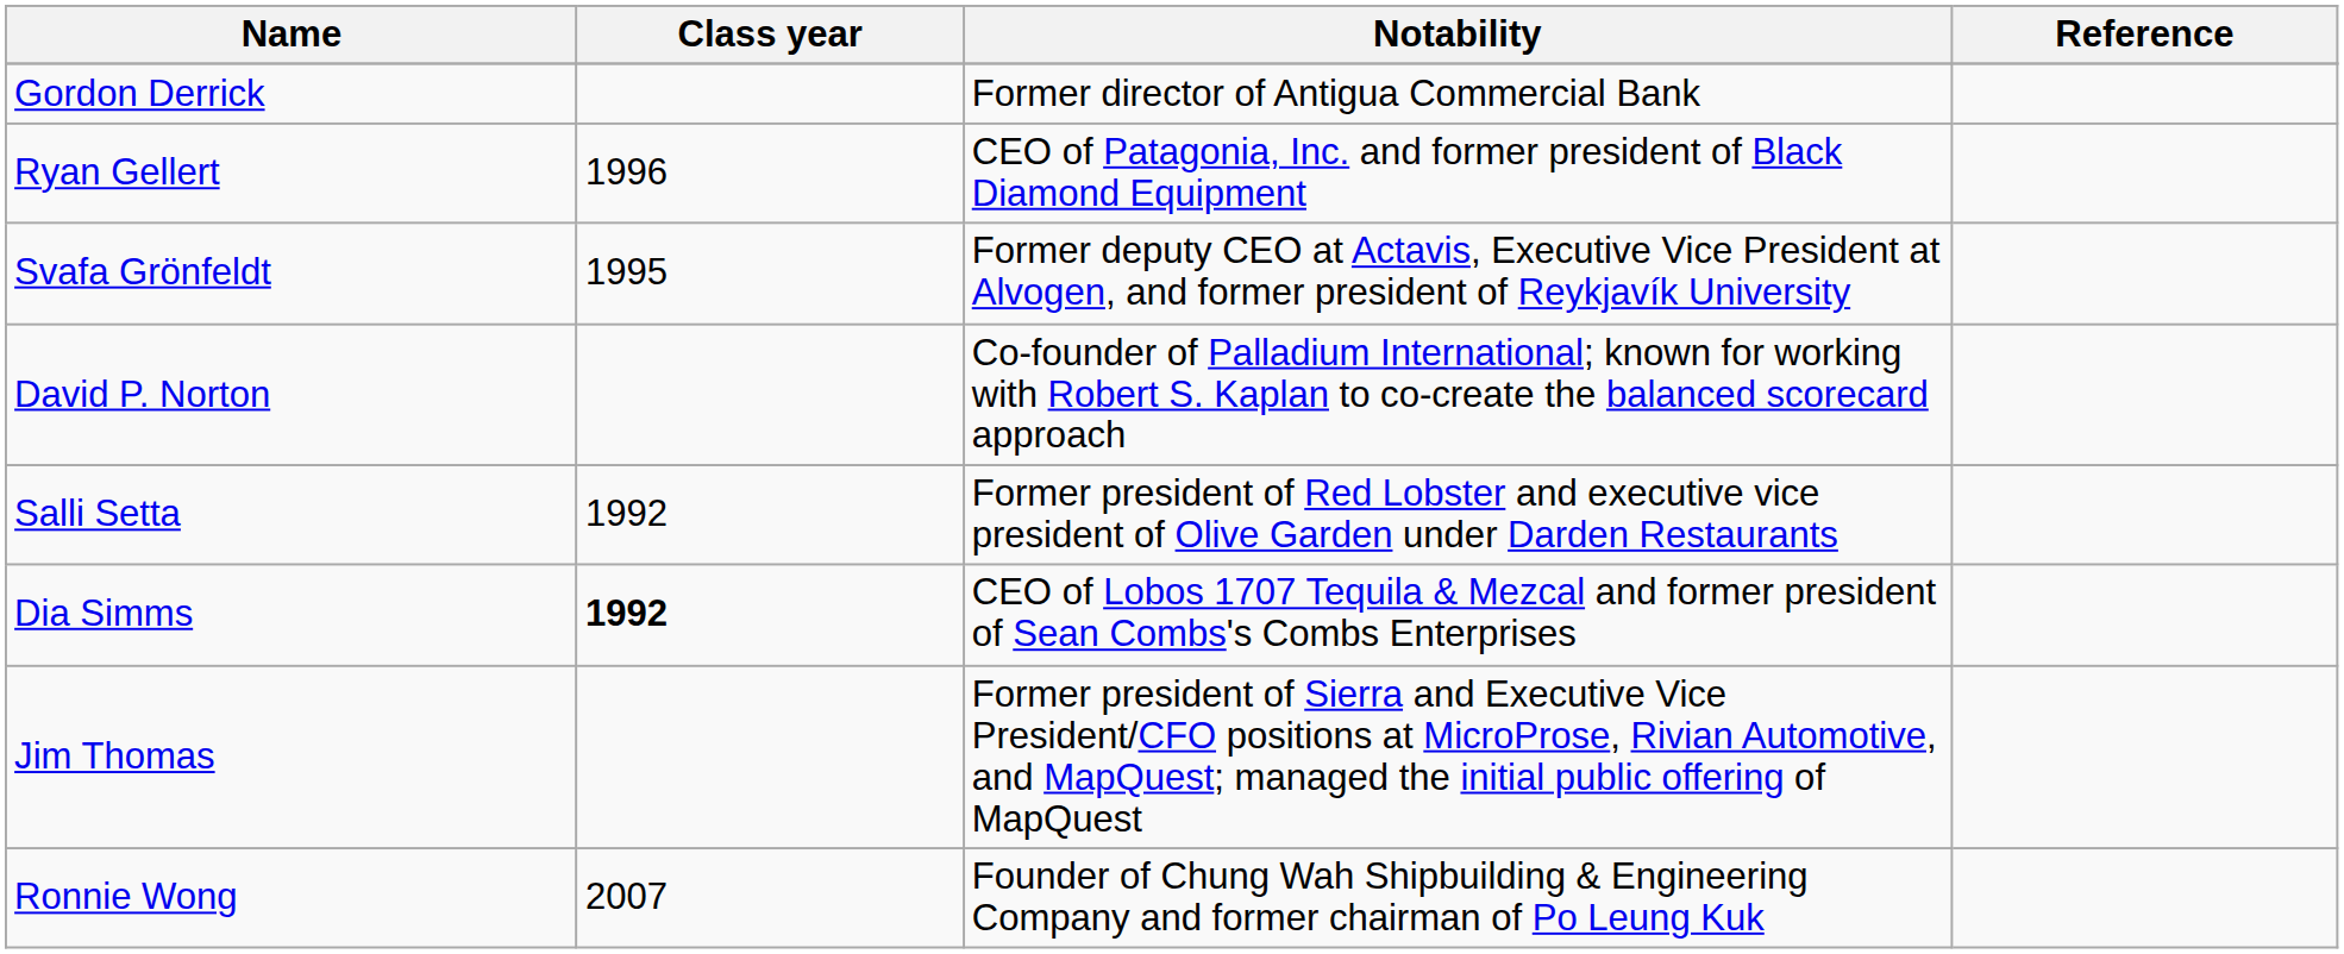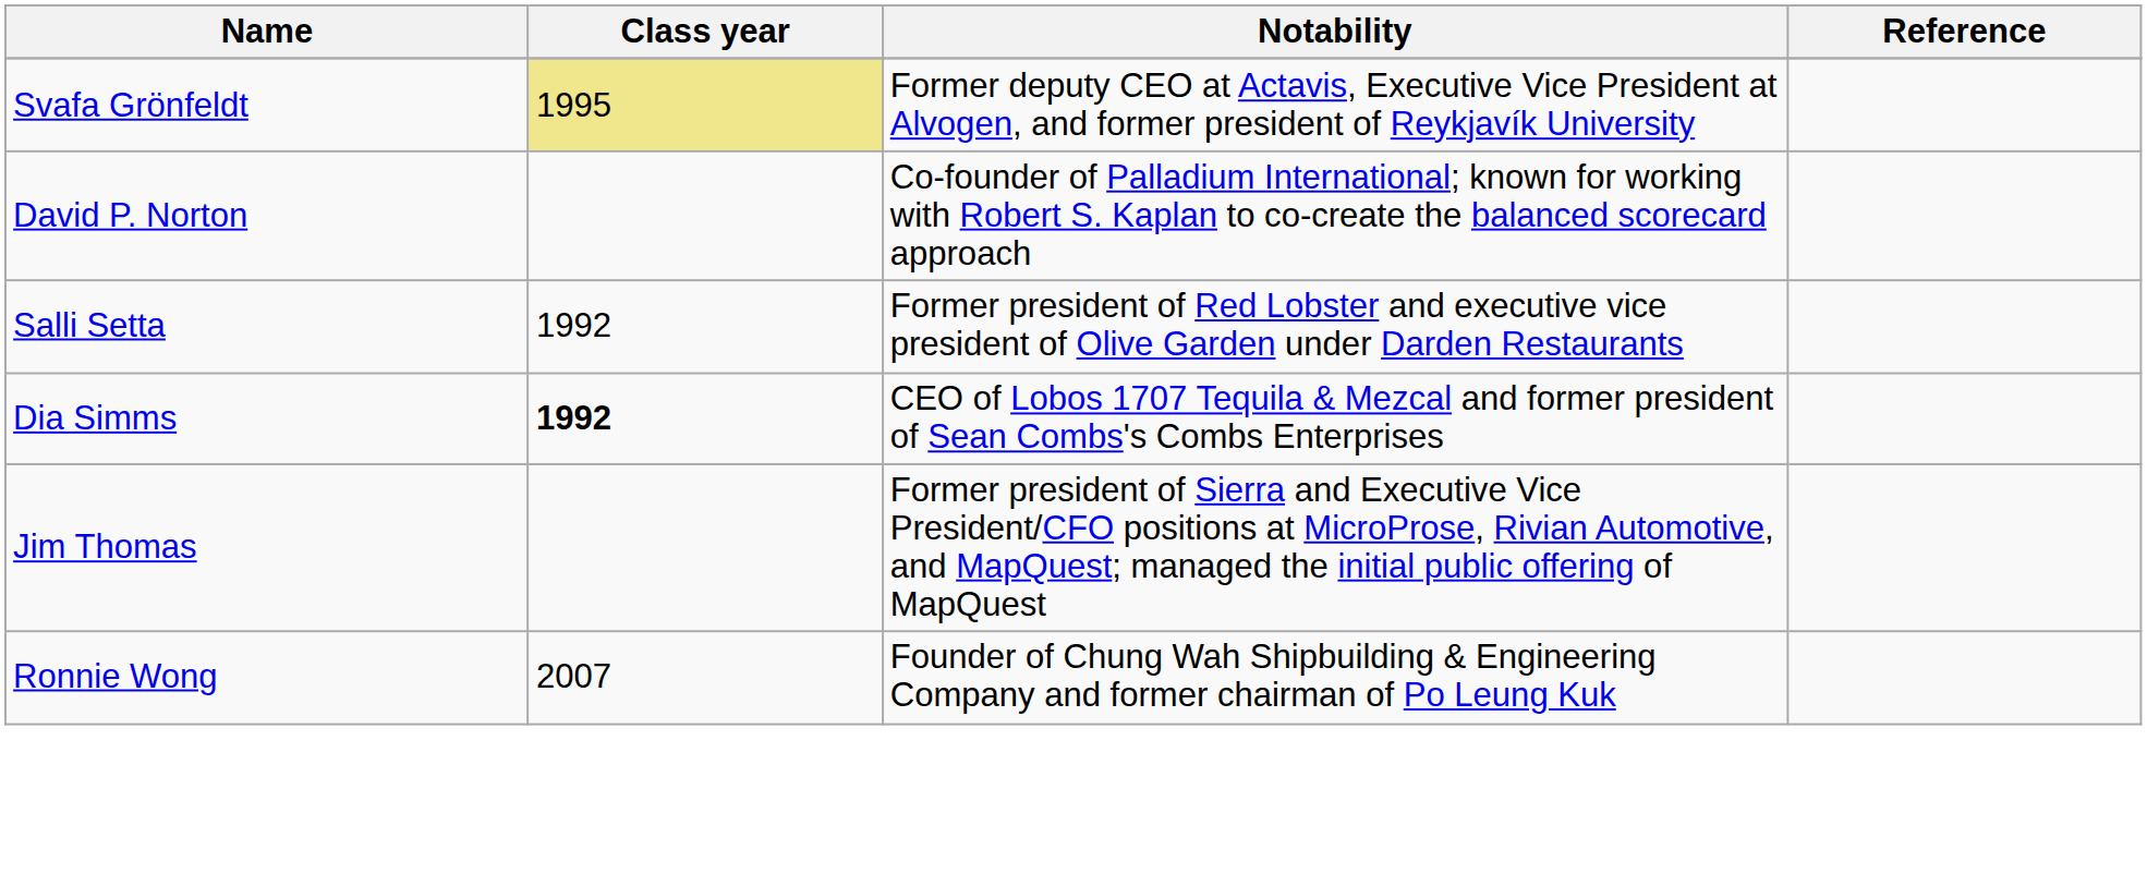- row: Gordon Derrick | Former director of Antigua Commercial Bank
- row: Ryan Gellert | 1996 | CEO of Patagonia, Inc. and former president of Black Diamond Equipment
Svafa Grönfeldt | Class year: no background -> khaki background
